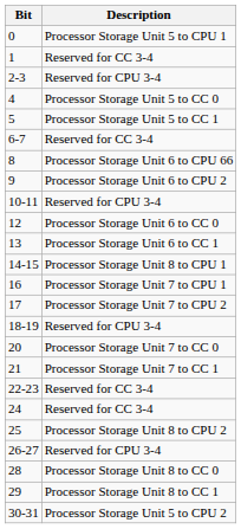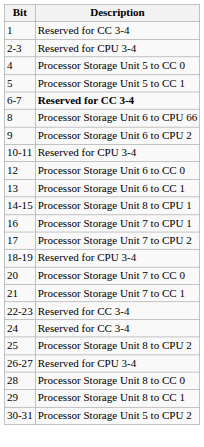- row: 0 | Processor Storage Unit 5 to CPU 1
6-7 | Description: normal -> bold
